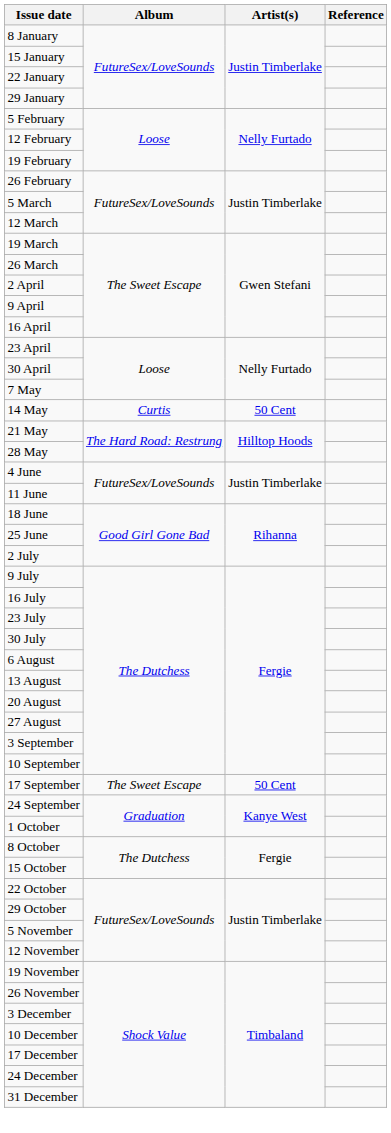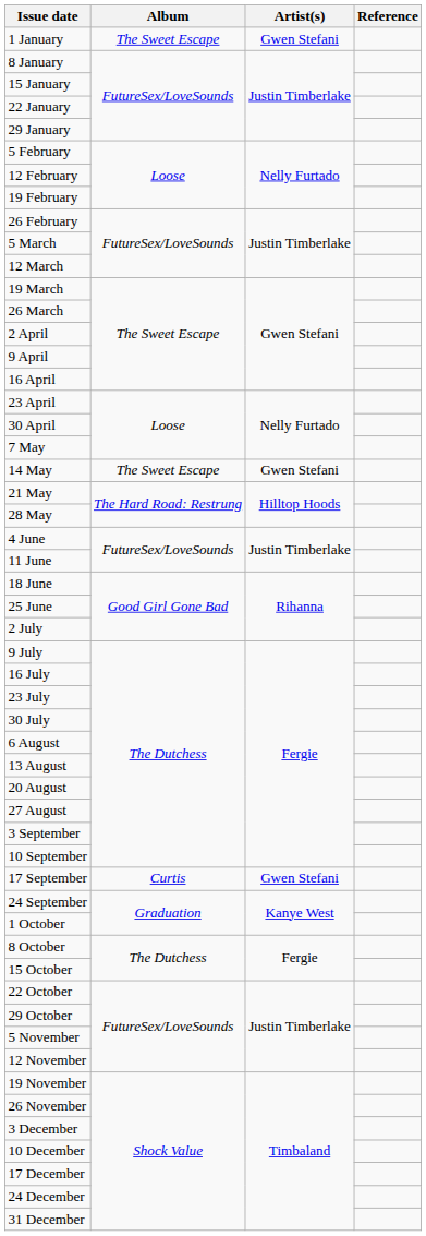+ row: 1 January | The Sweet Escape | Gwen Stefani
14 May | Album: Curtis -> The Sweet Escape
14 May | Artist(s): 50 Cent -> Gwen Stefani
17 September | Album: The Sweet Escape -> Curtis
17 September | Artist(s): 50 Cent -> Gwen Stefani
